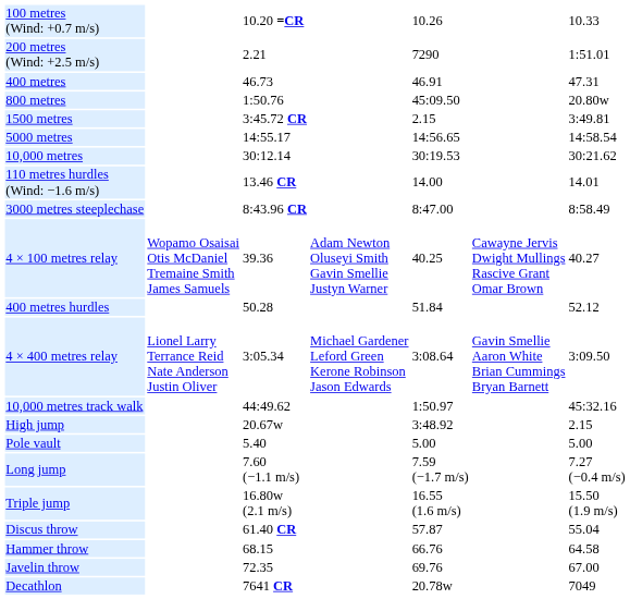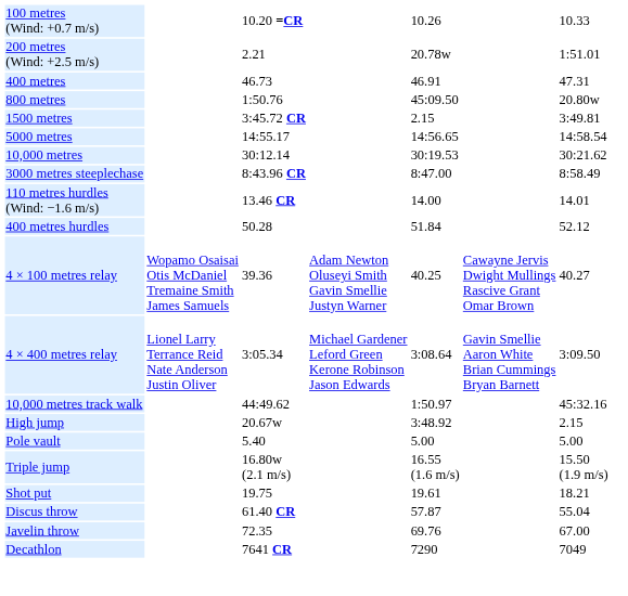200 metres (Wind: +2.5 m/s) | column 5: 7290 -> 20.78w
rows swapped: 3000 metres steeplechase <-> 110 metres hurdles (Wind: −1.6 m/s)
rows swapped: 400 metres hurdles <-> 4 × 100 metres relay
- row: Long jump | 7.60 (−1.1 m/s) | 7.59 (−1.7 m/s) | 7.27 (−0.4 m/s)
+ row: Shot put | 19.75 | 19.61 | 18.21
- row: Hammer throw | 68.15 | 66.76 | 64.58
Decathlon | column 5: 20.78w -> 7290
